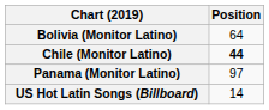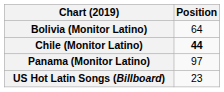US Hot Latin Songs (Billboard) | Position: 14 -> 23
